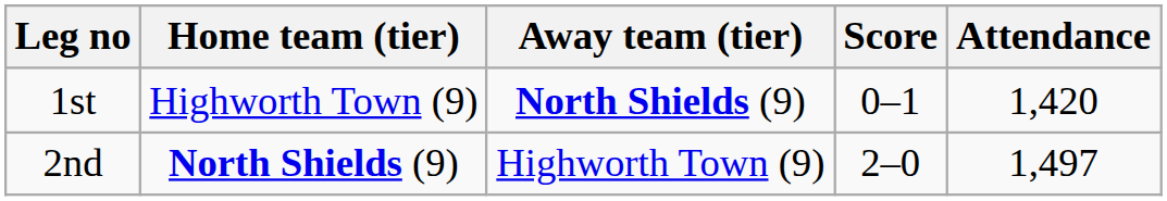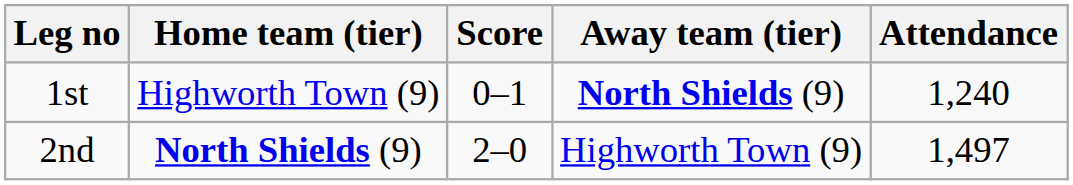columns swapped: Score <-> Away team (tier)
1st | Attendance: 1,420 -> 1,240
